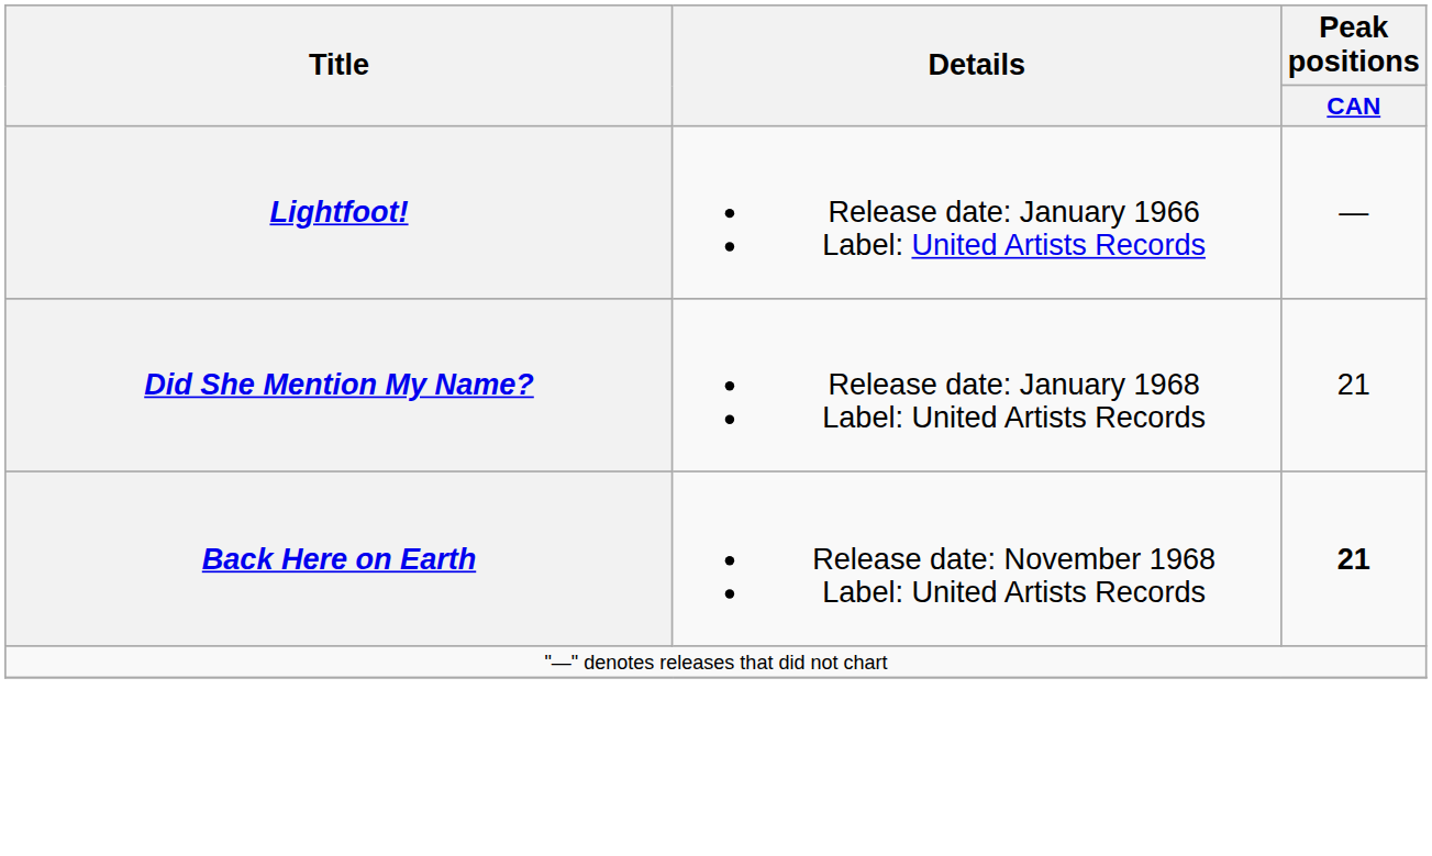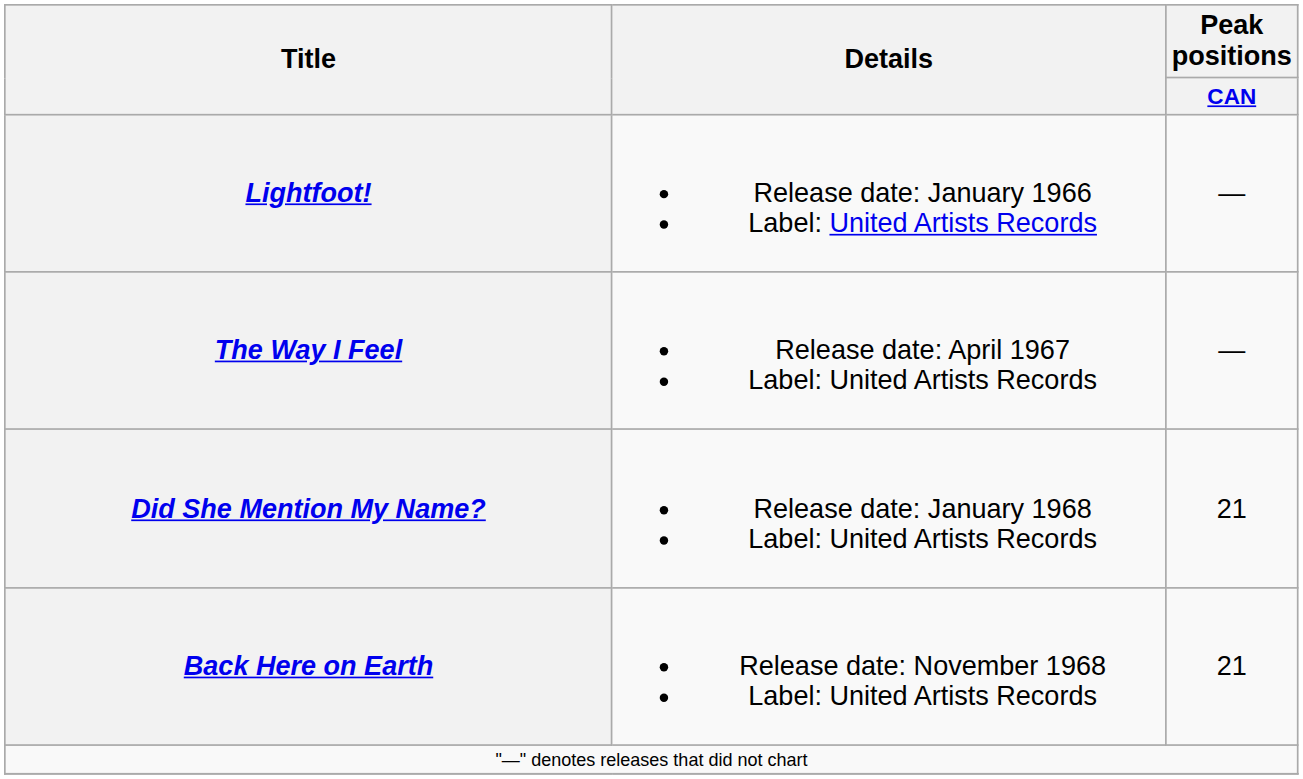+ row: The Way I Feel | Release date: April 1967 Label: United Artists Records | —
Back Here on Earth | Peak positions / CAN: bold -> normal
